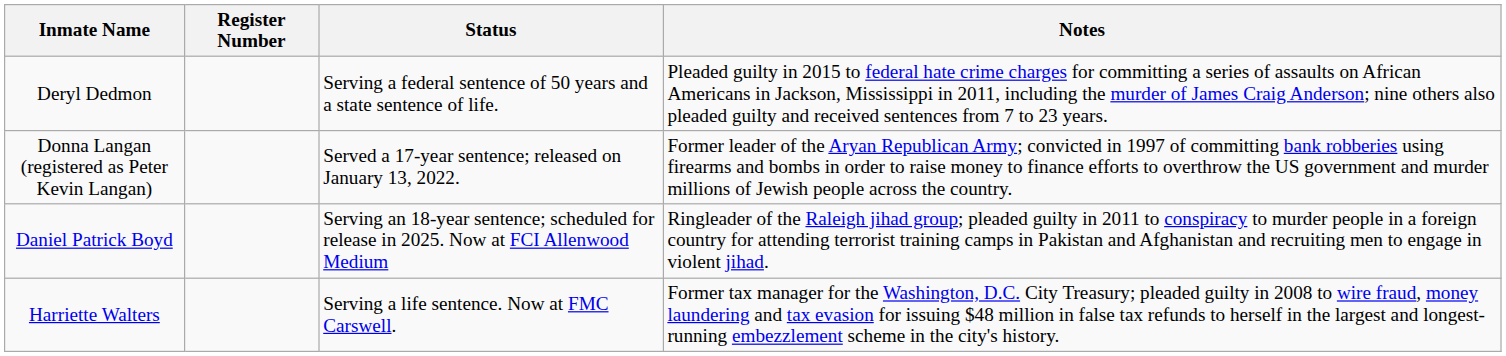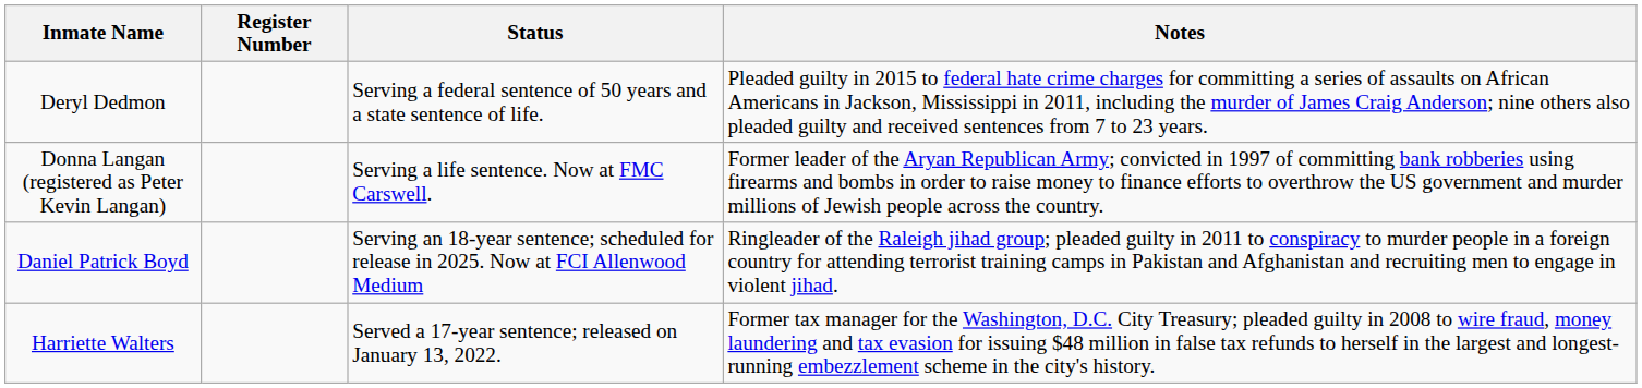Donna Langan (registered as Peter Kevin Langan) | Status: Served a 17-year sentence; released on January 13, 2022. -> Serving a life sentence. Now at FMC Carswell.
Harriette Walters | Status: Serving a life sentence. Now at FMC Carswell. -> Served a 17-year sentence; released on January 13, 2022.
